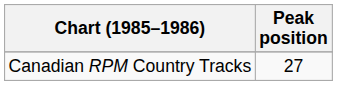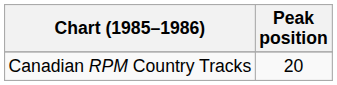Canadian RPM Country Tracks | Peak position: 27 -> 20
